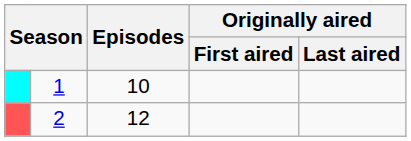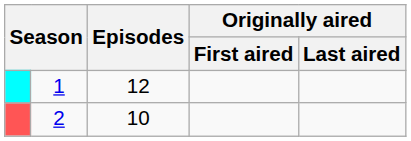1 | Episodes: 10 -> 12
2 | Episodes: 12 -> 10
